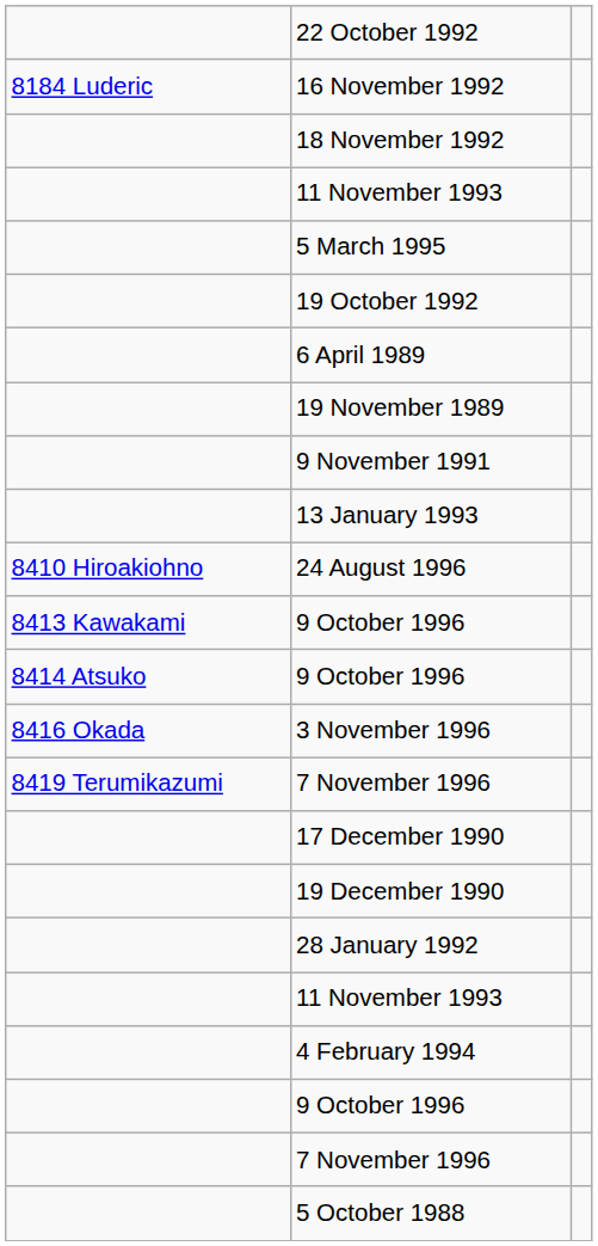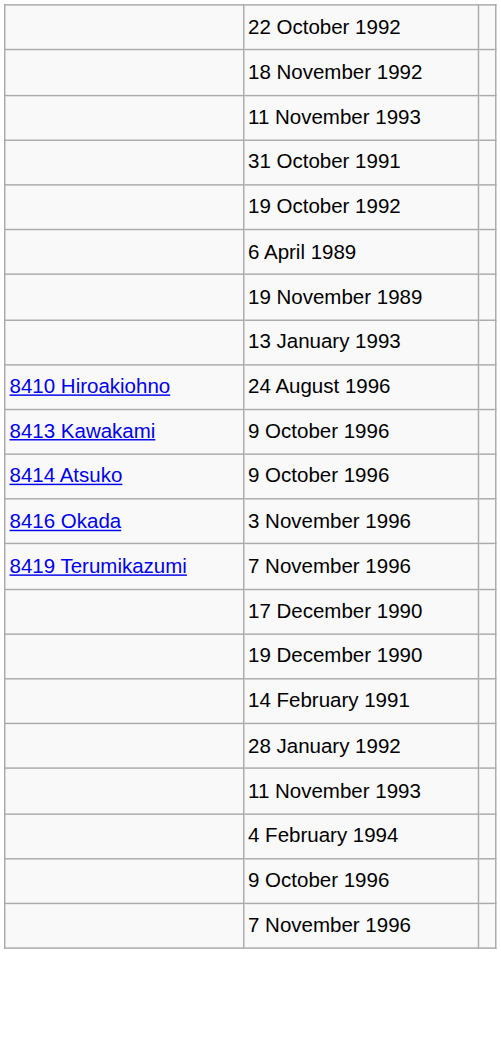- row: 8184 Luderic | 16 November 1992
- row: 5 March 1995
+ row: 31 October 1991
- row: 9 November 1991
+ row: 14 February 1991
- row: 5 October 1988
